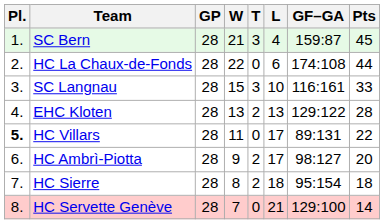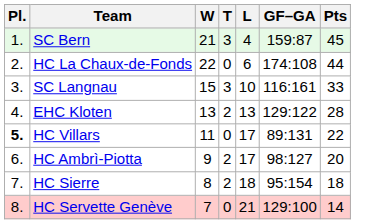- column: GP | 28 | 28 | 28 | 28 | 28 | 28 | 28 | 28
